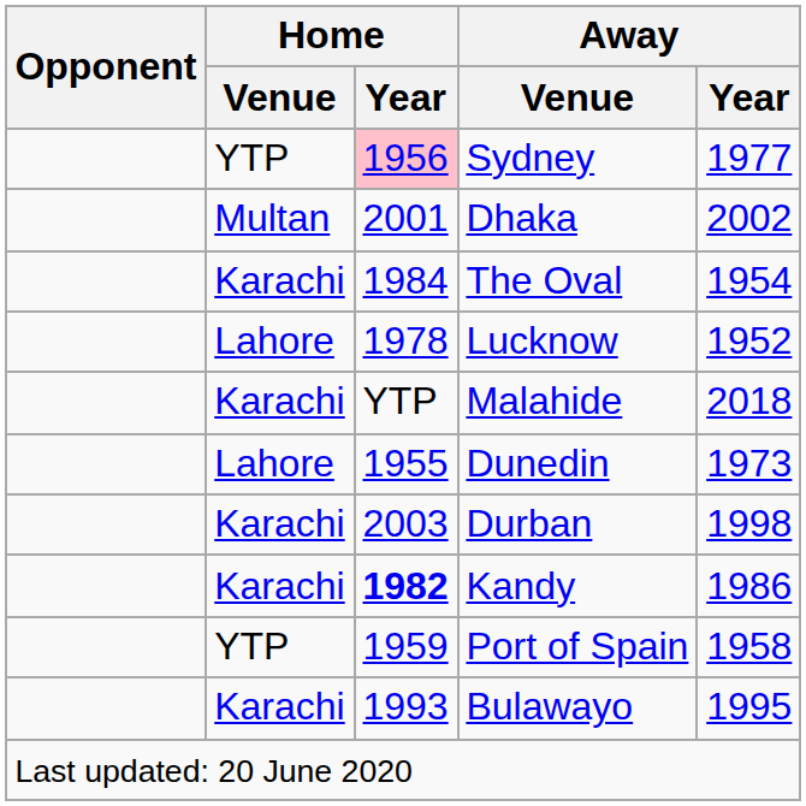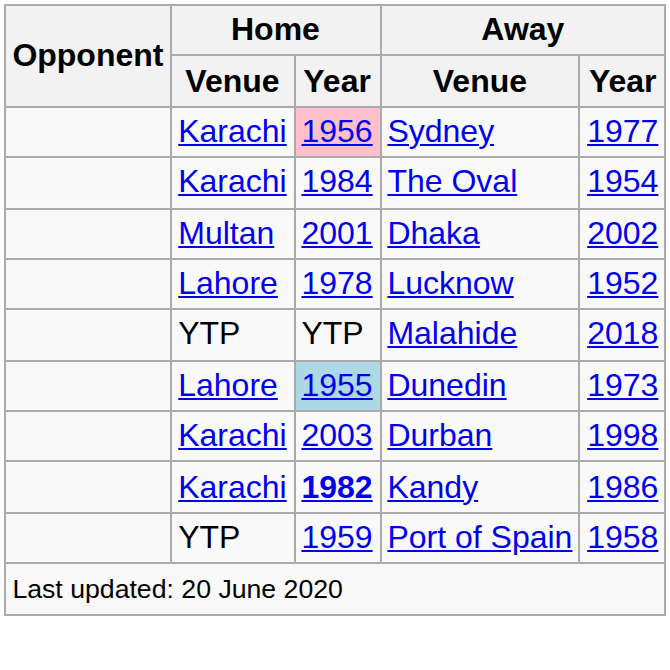Sydney | Home / Venue: YTP -> Karachi
rows swapped: Dhaka <-> The Oval
Malahide | Home / Venue: Karachi -> YTP
Dunedin | Home / Year: no background -> lightblue background
- row: Karachi | 1993 | Bulawayo | 1995
